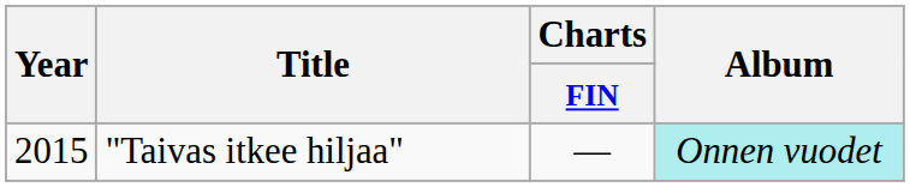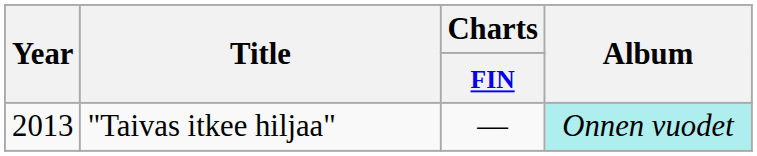"Taivas itkee hiljaa" | Year: 2015 -> 2013
